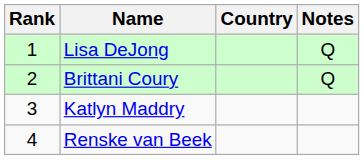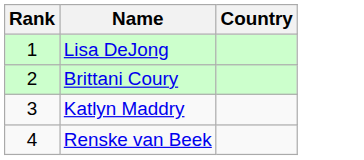- column: Notes | Q | Q
